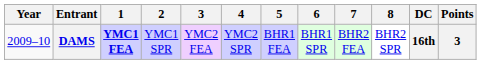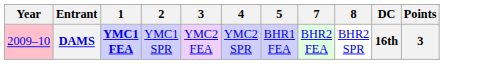- column: 6 | BHR1 SPR
DAMS | Year: no background -> pink background
